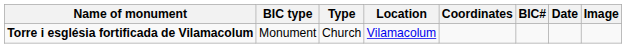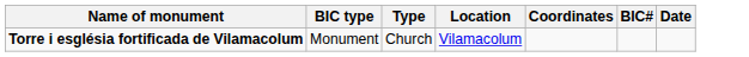- column: Image
